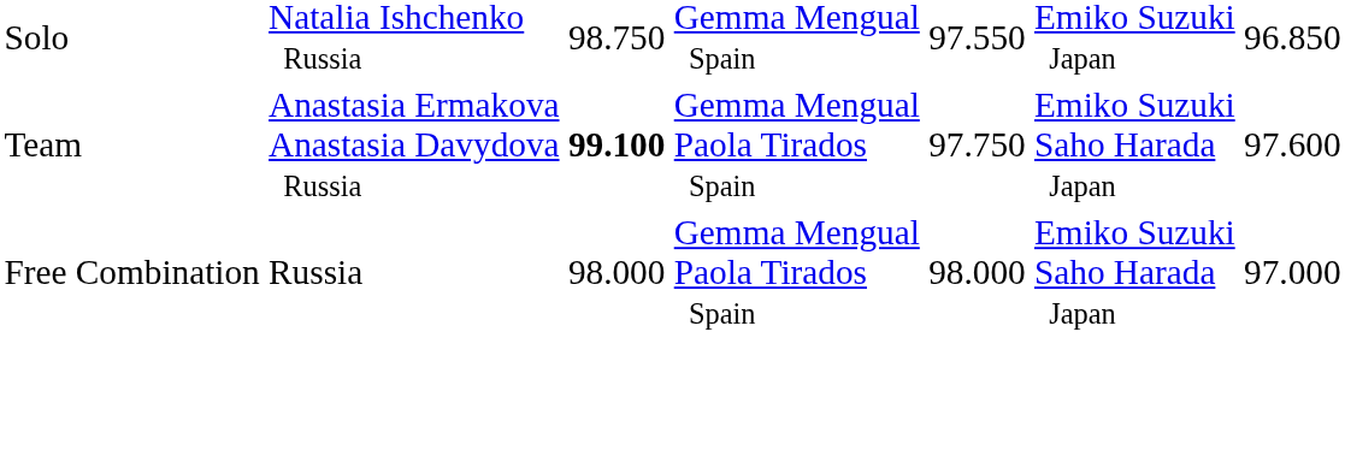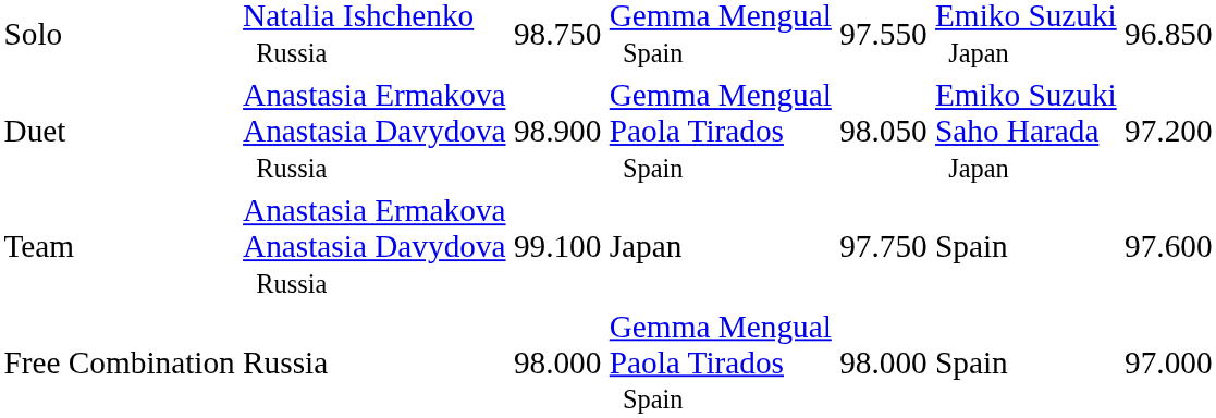+ row: Duet | Anastasia Ermakova Anastasia Davydova Russia | 98.900 | Gemma Mengual Paola Tirados Spain | 98.050 | Emiko Suzuki Saho Harada Japan | 97.200
Team | column 3: bold -> normal
Team | column 4: Gemma Mengual Paola Tirados Spain -> Japan
Team | column 6: Emiko Suzuki Saho Harada Japan -> Spain
Free Combination | column 6: Emiko Suzuki Saho Harada Japan -> Spain
